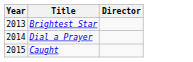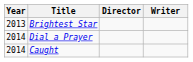+ column: Writer
Caught | Year: 2015 -> 2014
